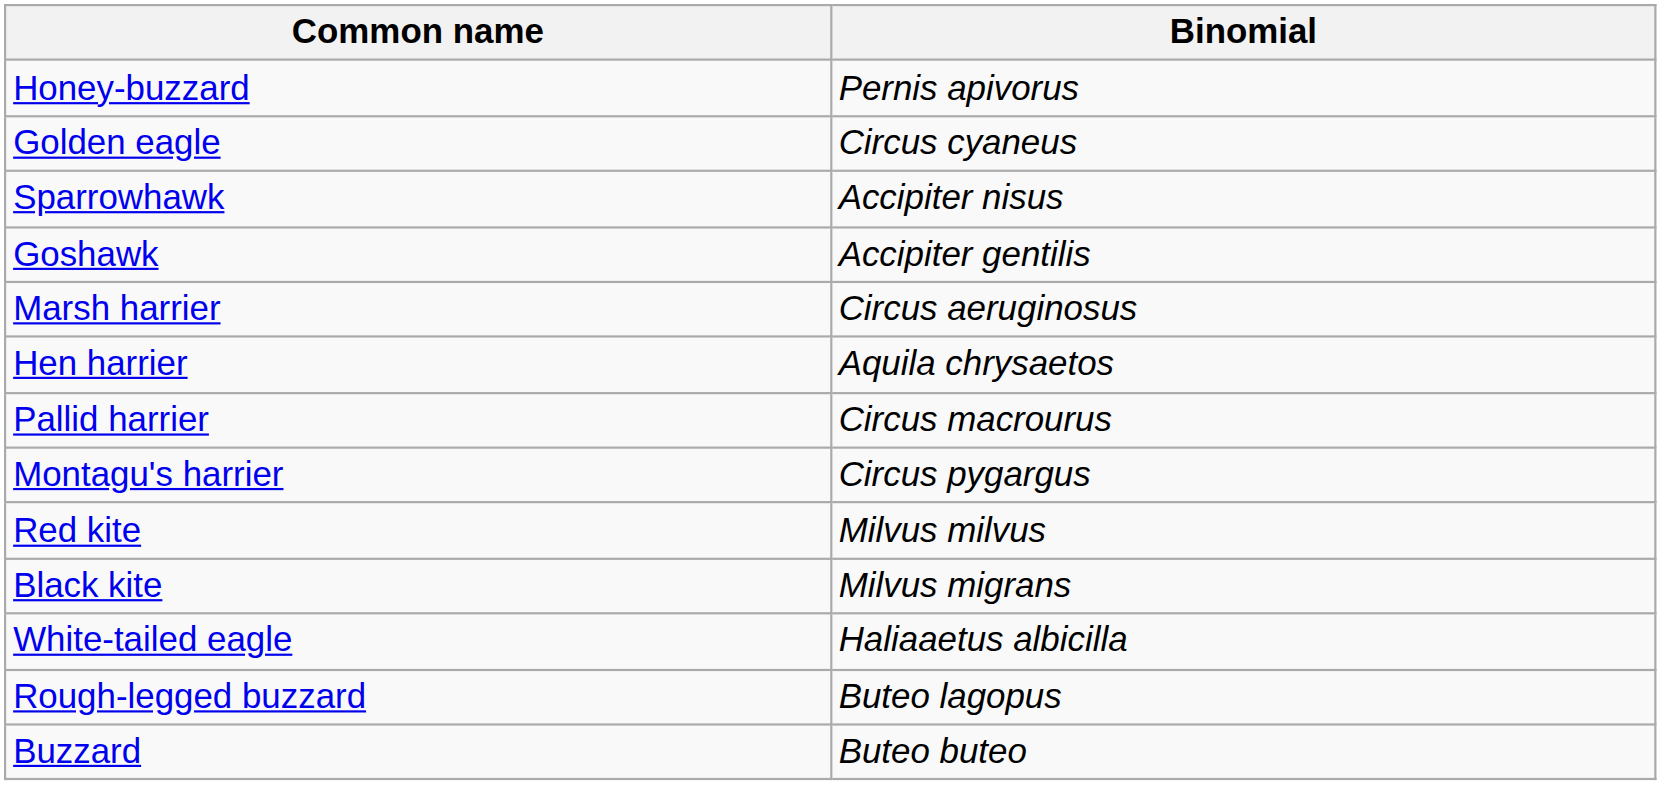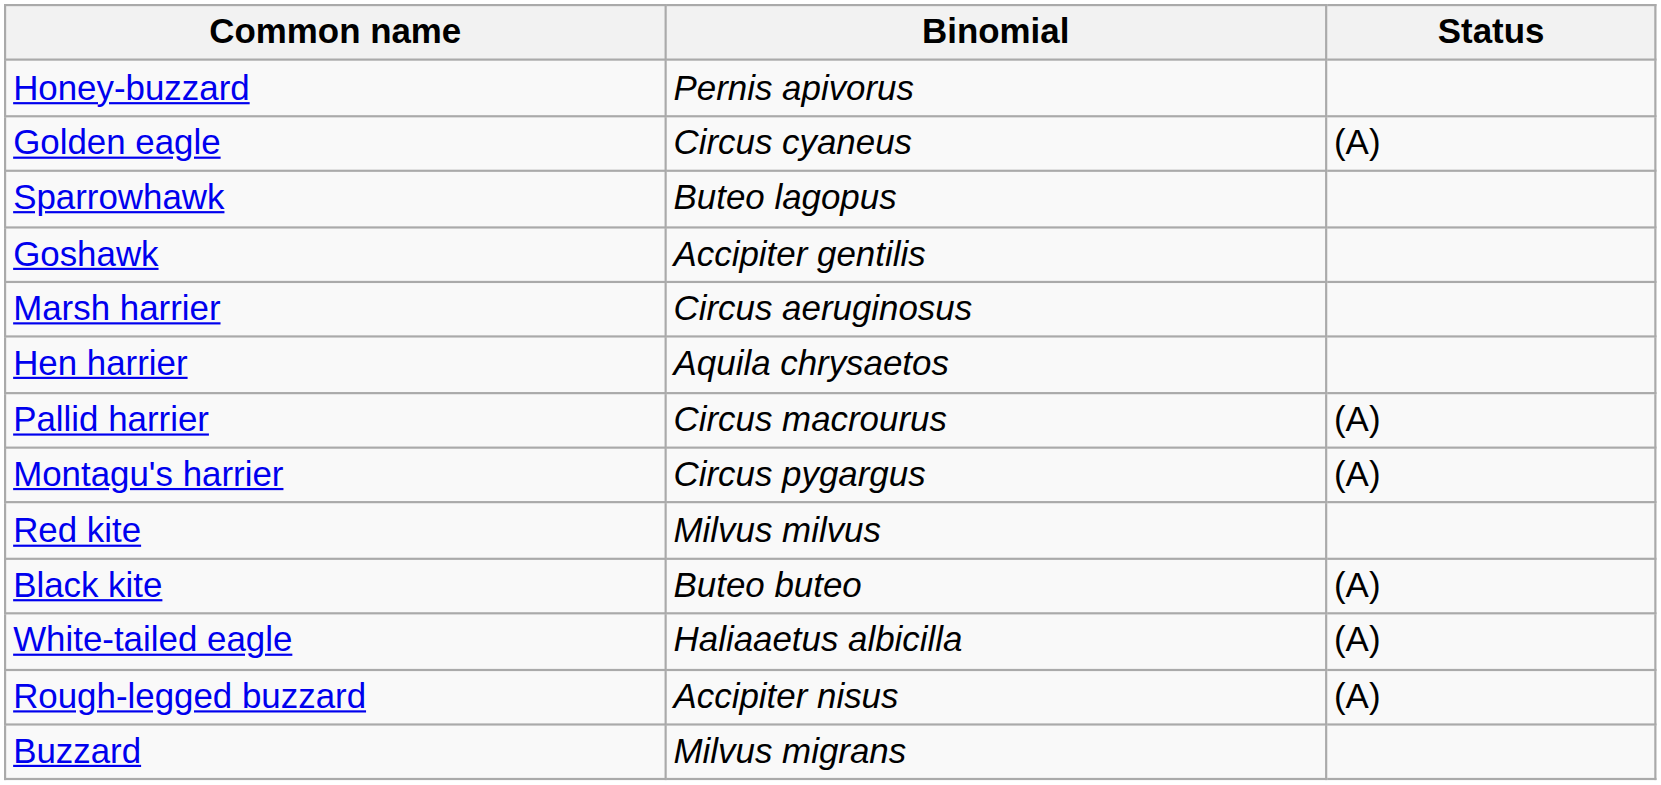+ column: Status | (A) | (A) | (A) | (A) | (A) | (A)
Sparrowhawk | Binomial: Accipiter nisus -> Buteo lagopus
Black kite | Binomial: Milvus migrans -> Buteo buteo
Rough-legged buzzard | Binomial: Buteo lagopus -> Accipiter nisus
Buzzard | Binomial: Buteo buteo -> Milvus migrans
